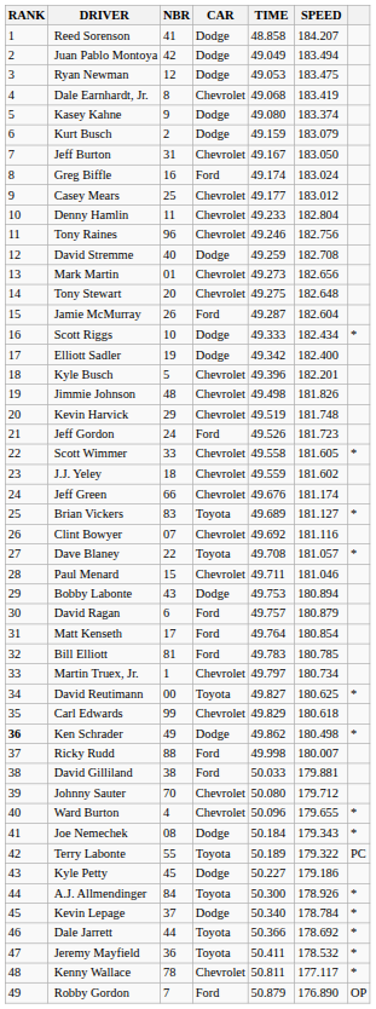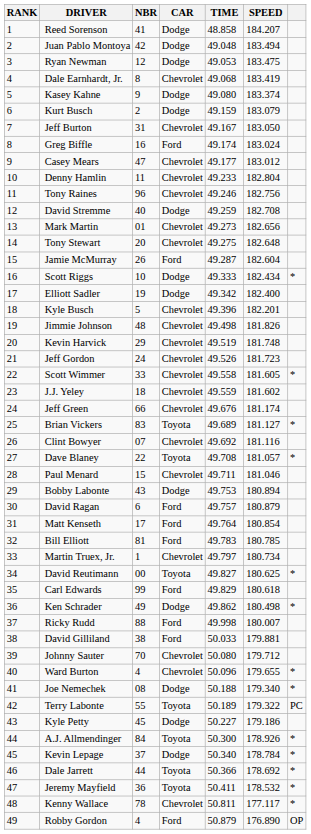Juan Pablo Montoya | TIME: 49.049 -> 49.048
Casey Mears | NBR: 25 -> 47
Jeff Gordon | CAR: Ford -> Chevrolet
Carl Edwards | CAR: Chevrolet -> Ford
Ken Schrader | RANK: bold -> normal
Joe Nemechek | TIME: 50.184 -> 50.188
Joe Nemechek | SPEED: 179.343 -> 179.340
Robby Gordon | NBR: 7 -> 4
